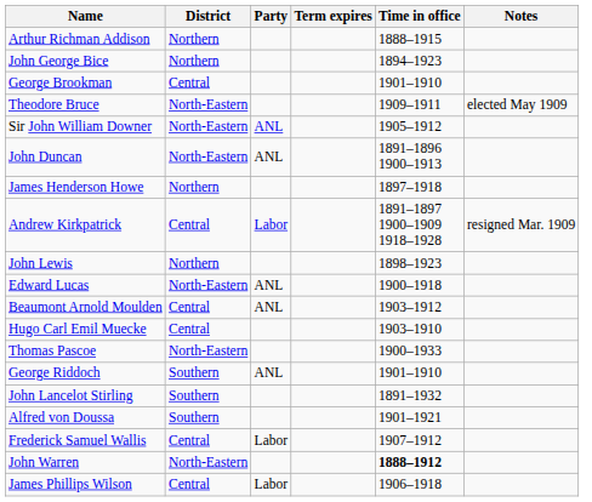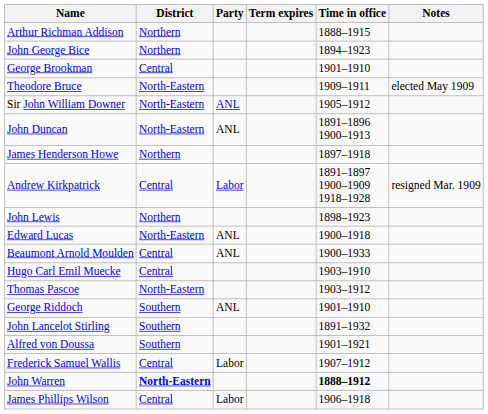Beaumont Arnold Moulden | Time in office: 1903–1912 -> 1900–1933
Thomas Pascoe | Time in office: 1900–1933 -> 1903–1912
John Warren | District: normal -> bold
